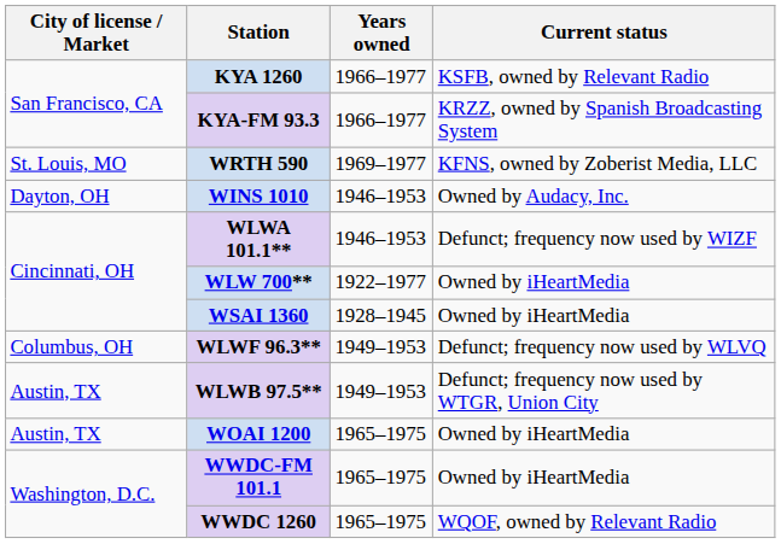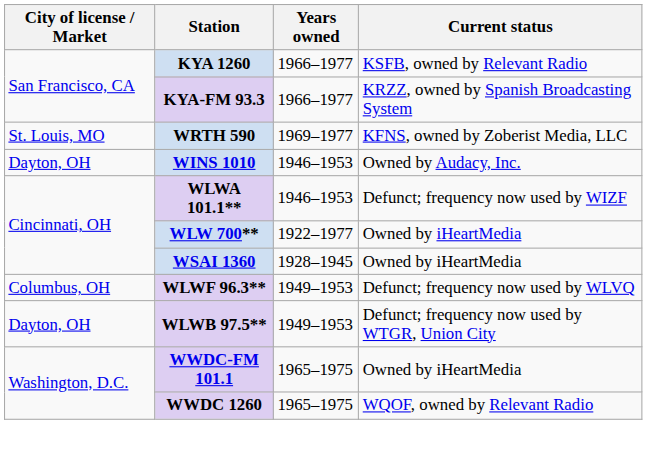WLWB 97.5** | City of license / Market: Austin, TX -> Dayton, OH
- row: Austin, TX | WOAI 1200 | 1965–1975 | Owned by iHeartMedia
